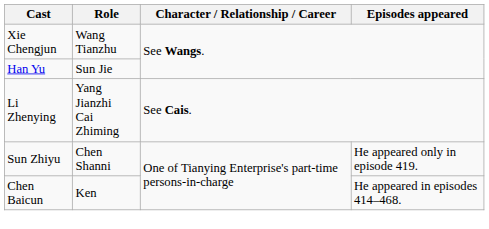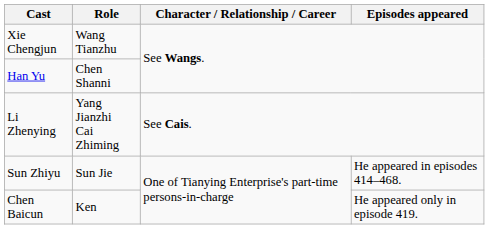Han Yu | Role: Sun Jie -> Chen Shanni
Sun Zhiyu | Role: Chen Shanni -> Sun Jie
Sun Zhiyu | Episodes appeared: He appeared only in episode 419. -> He appeared in episodes 414–468.
Chen Baicun | Episodes appeared: He appeared in episodes 414–468. -> He appeared only in episode 419.
